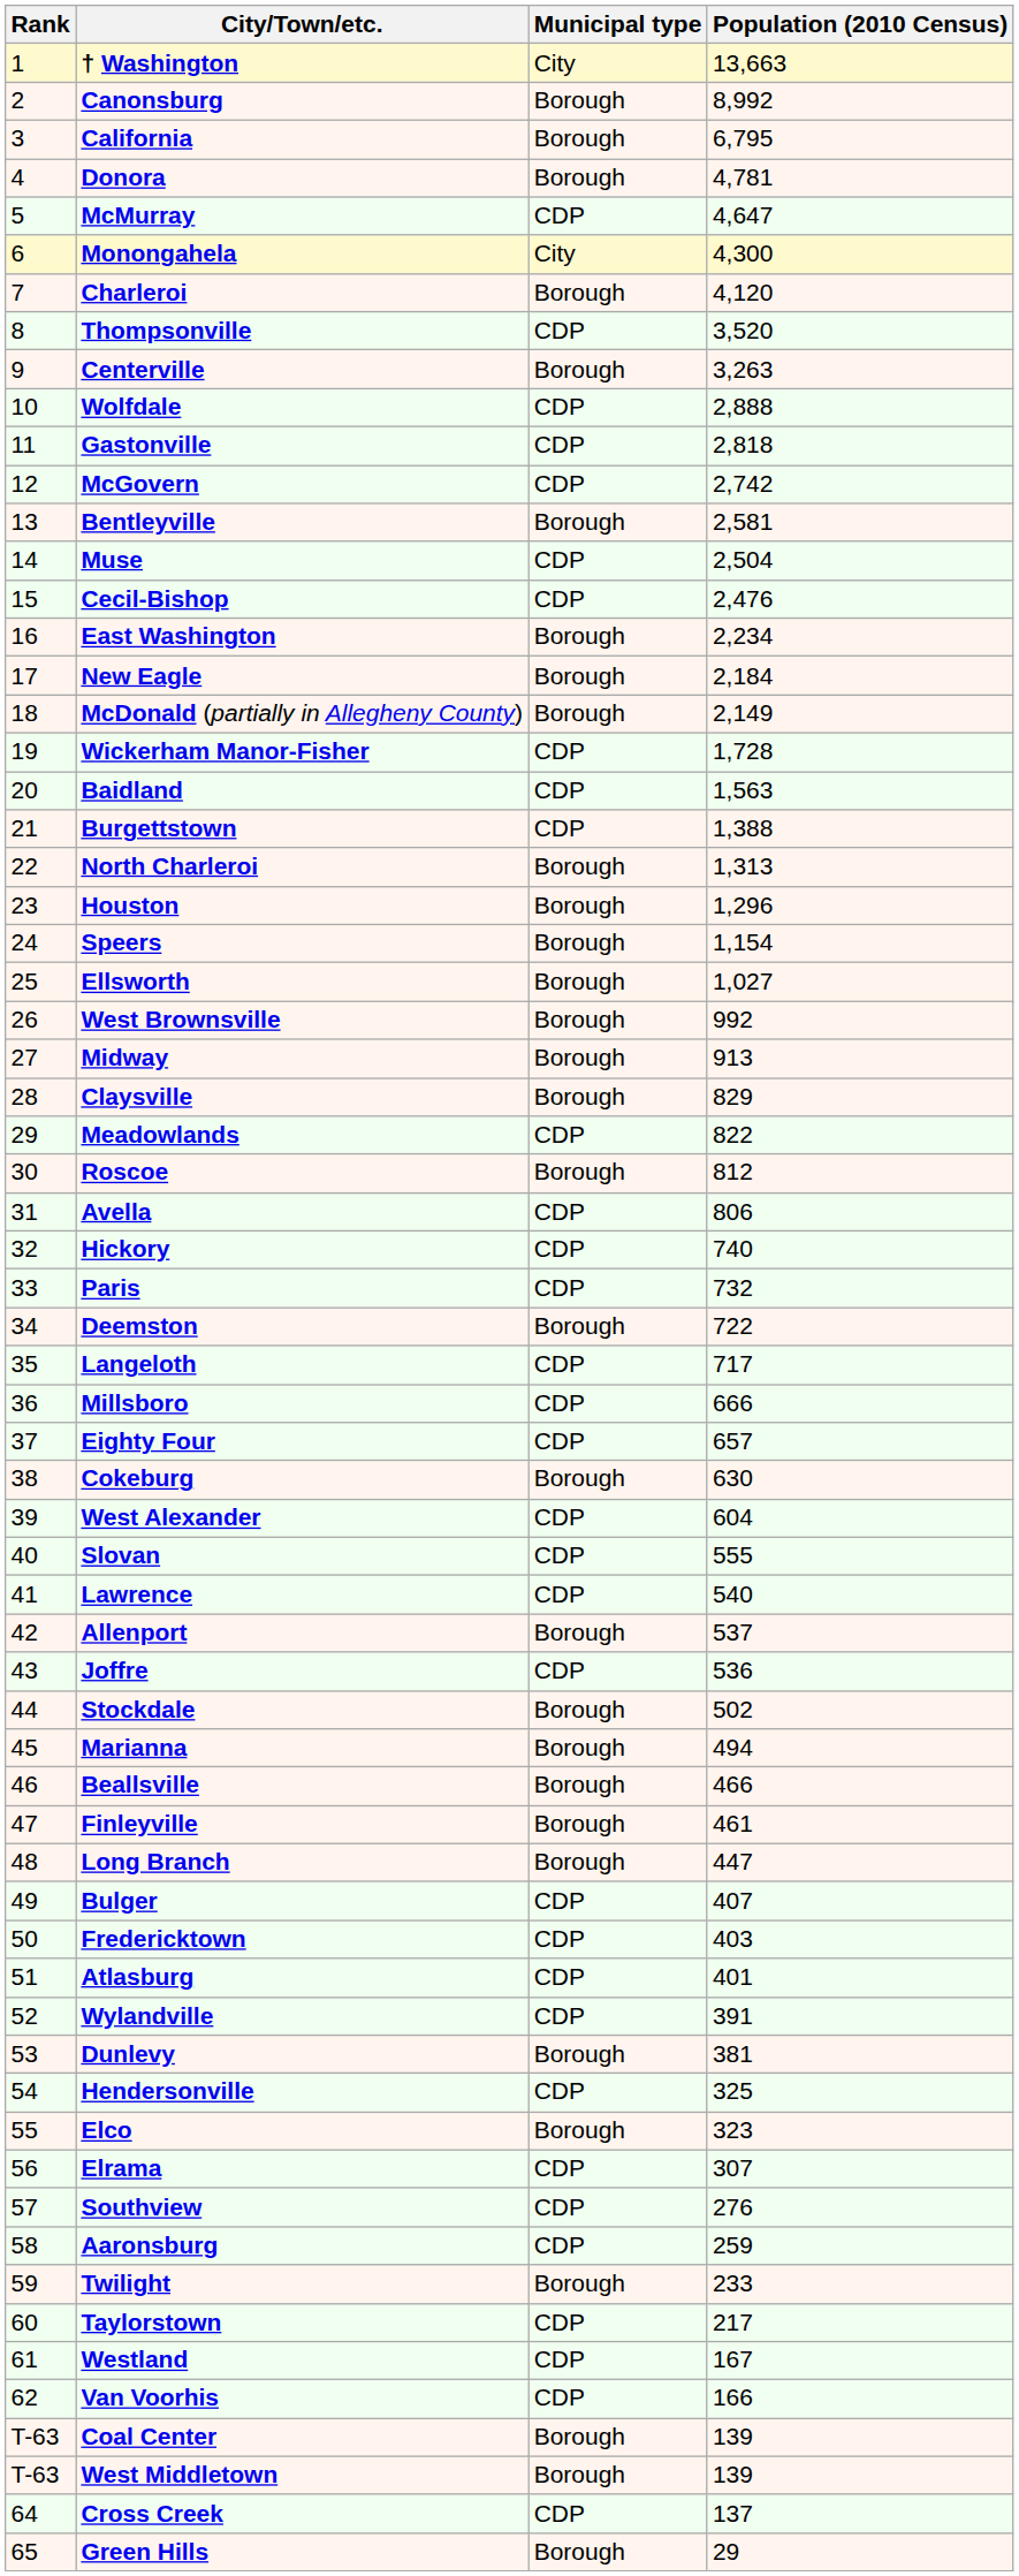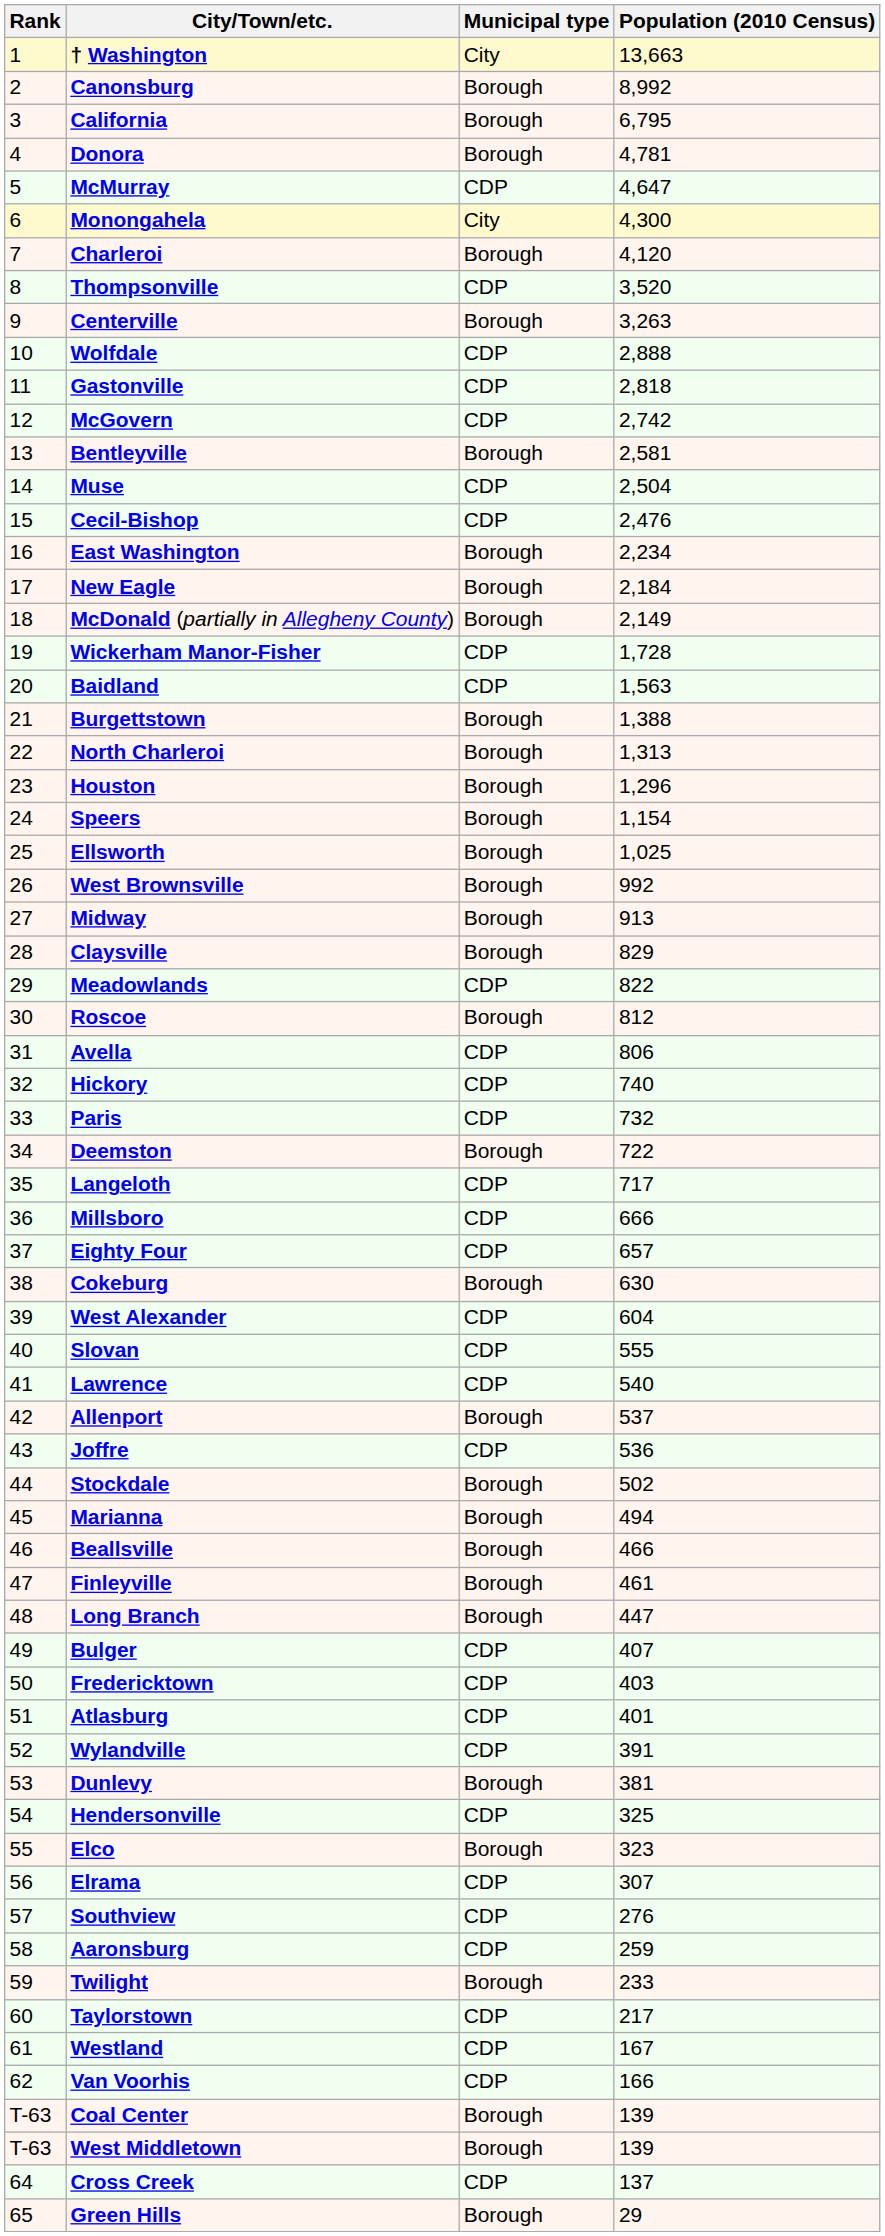Burgettstown | Municipal type: CDP -> Borough
Ellsworth | Population (2010 Census): 1,027 -> 1,025
